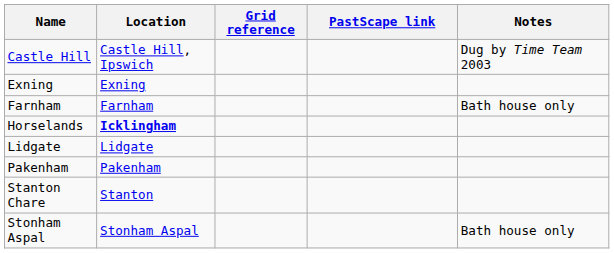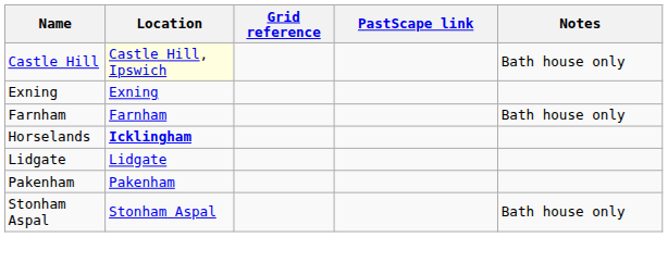Castle Hill | Location: no background -> lightyellow background
Castle Hill | Notes: Dug by Time Team 2003 -> Bath house only
- row: Stanton Chare | Stanton
